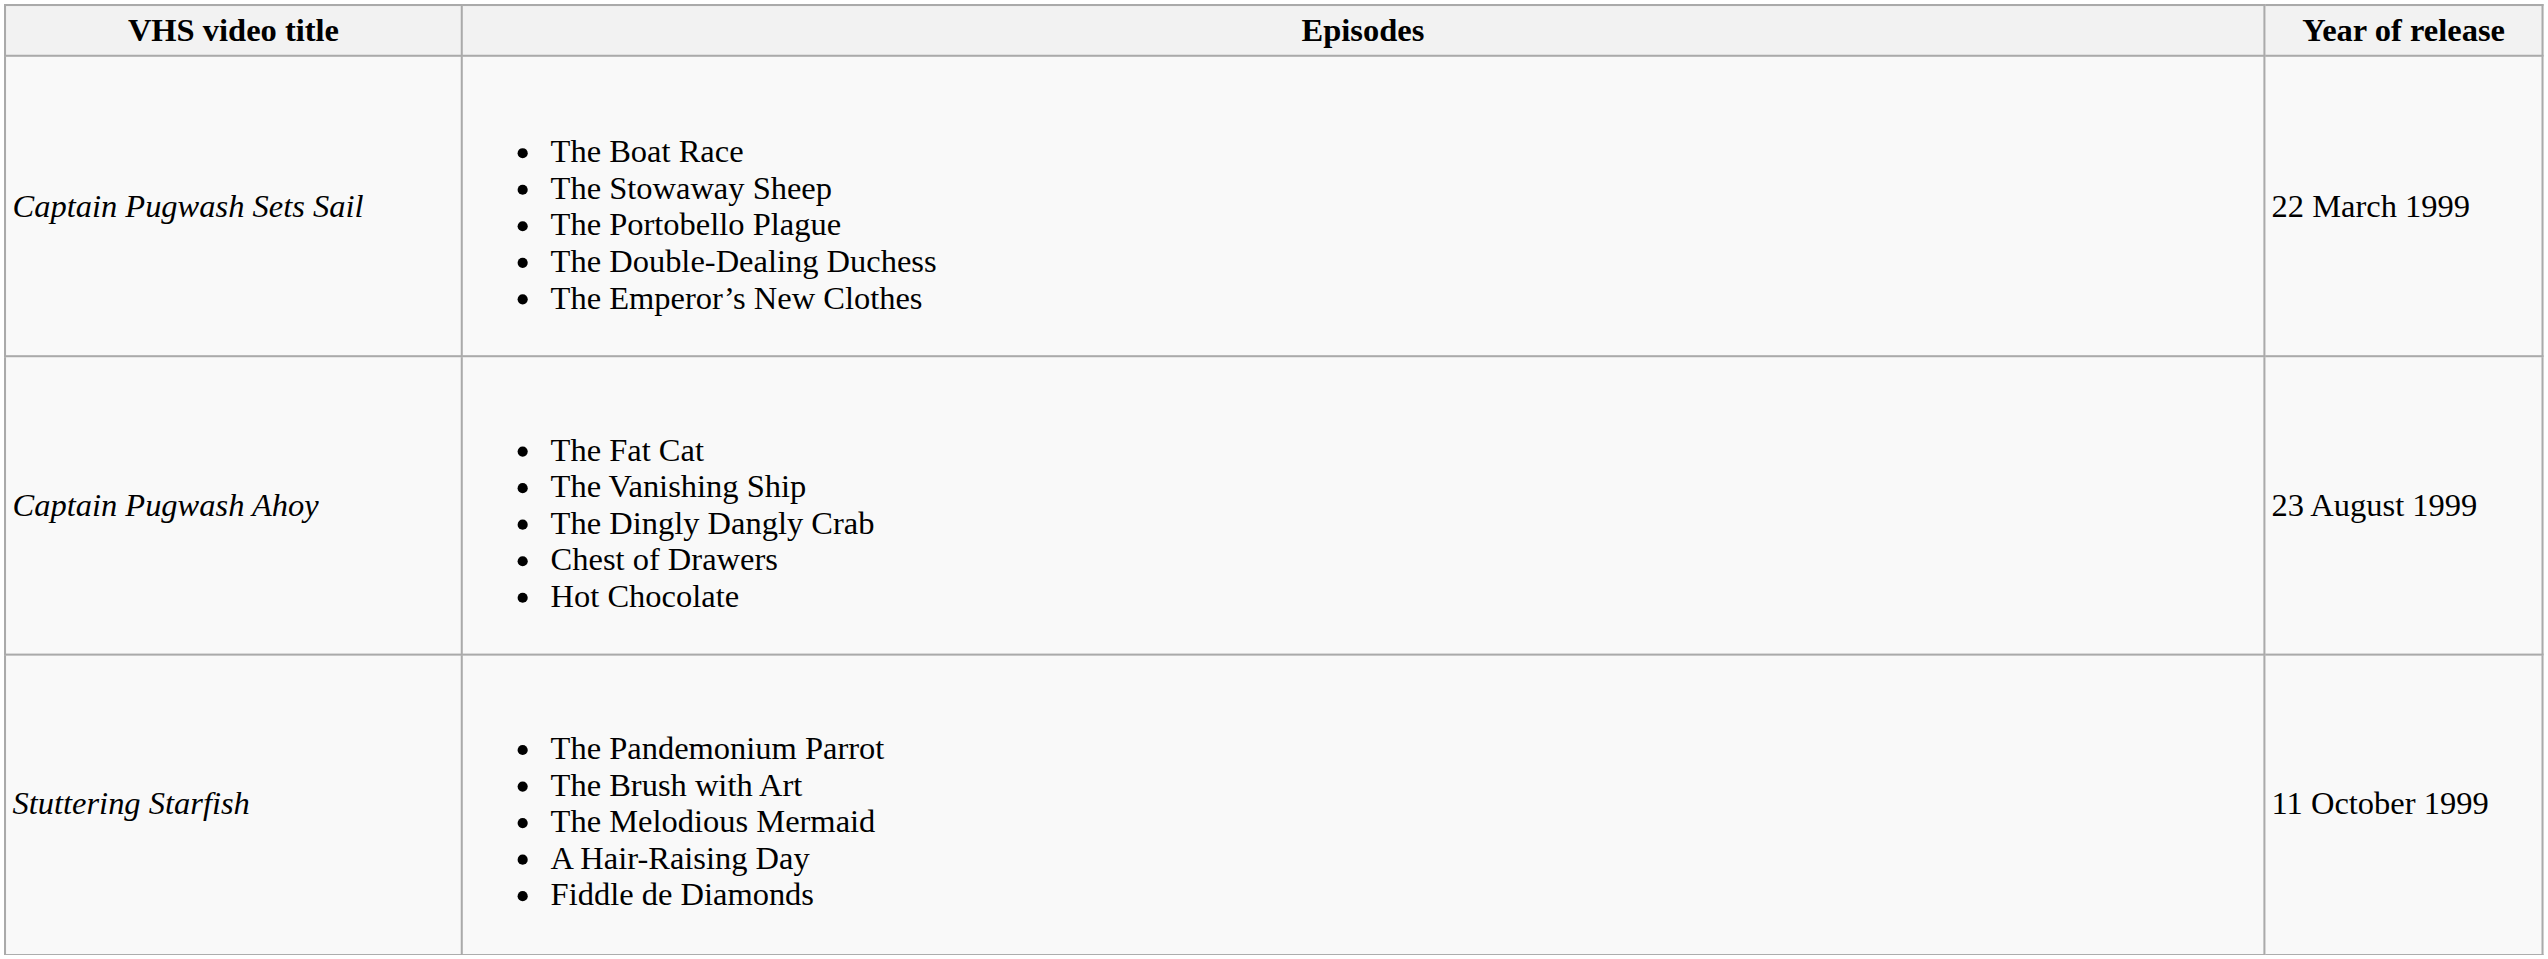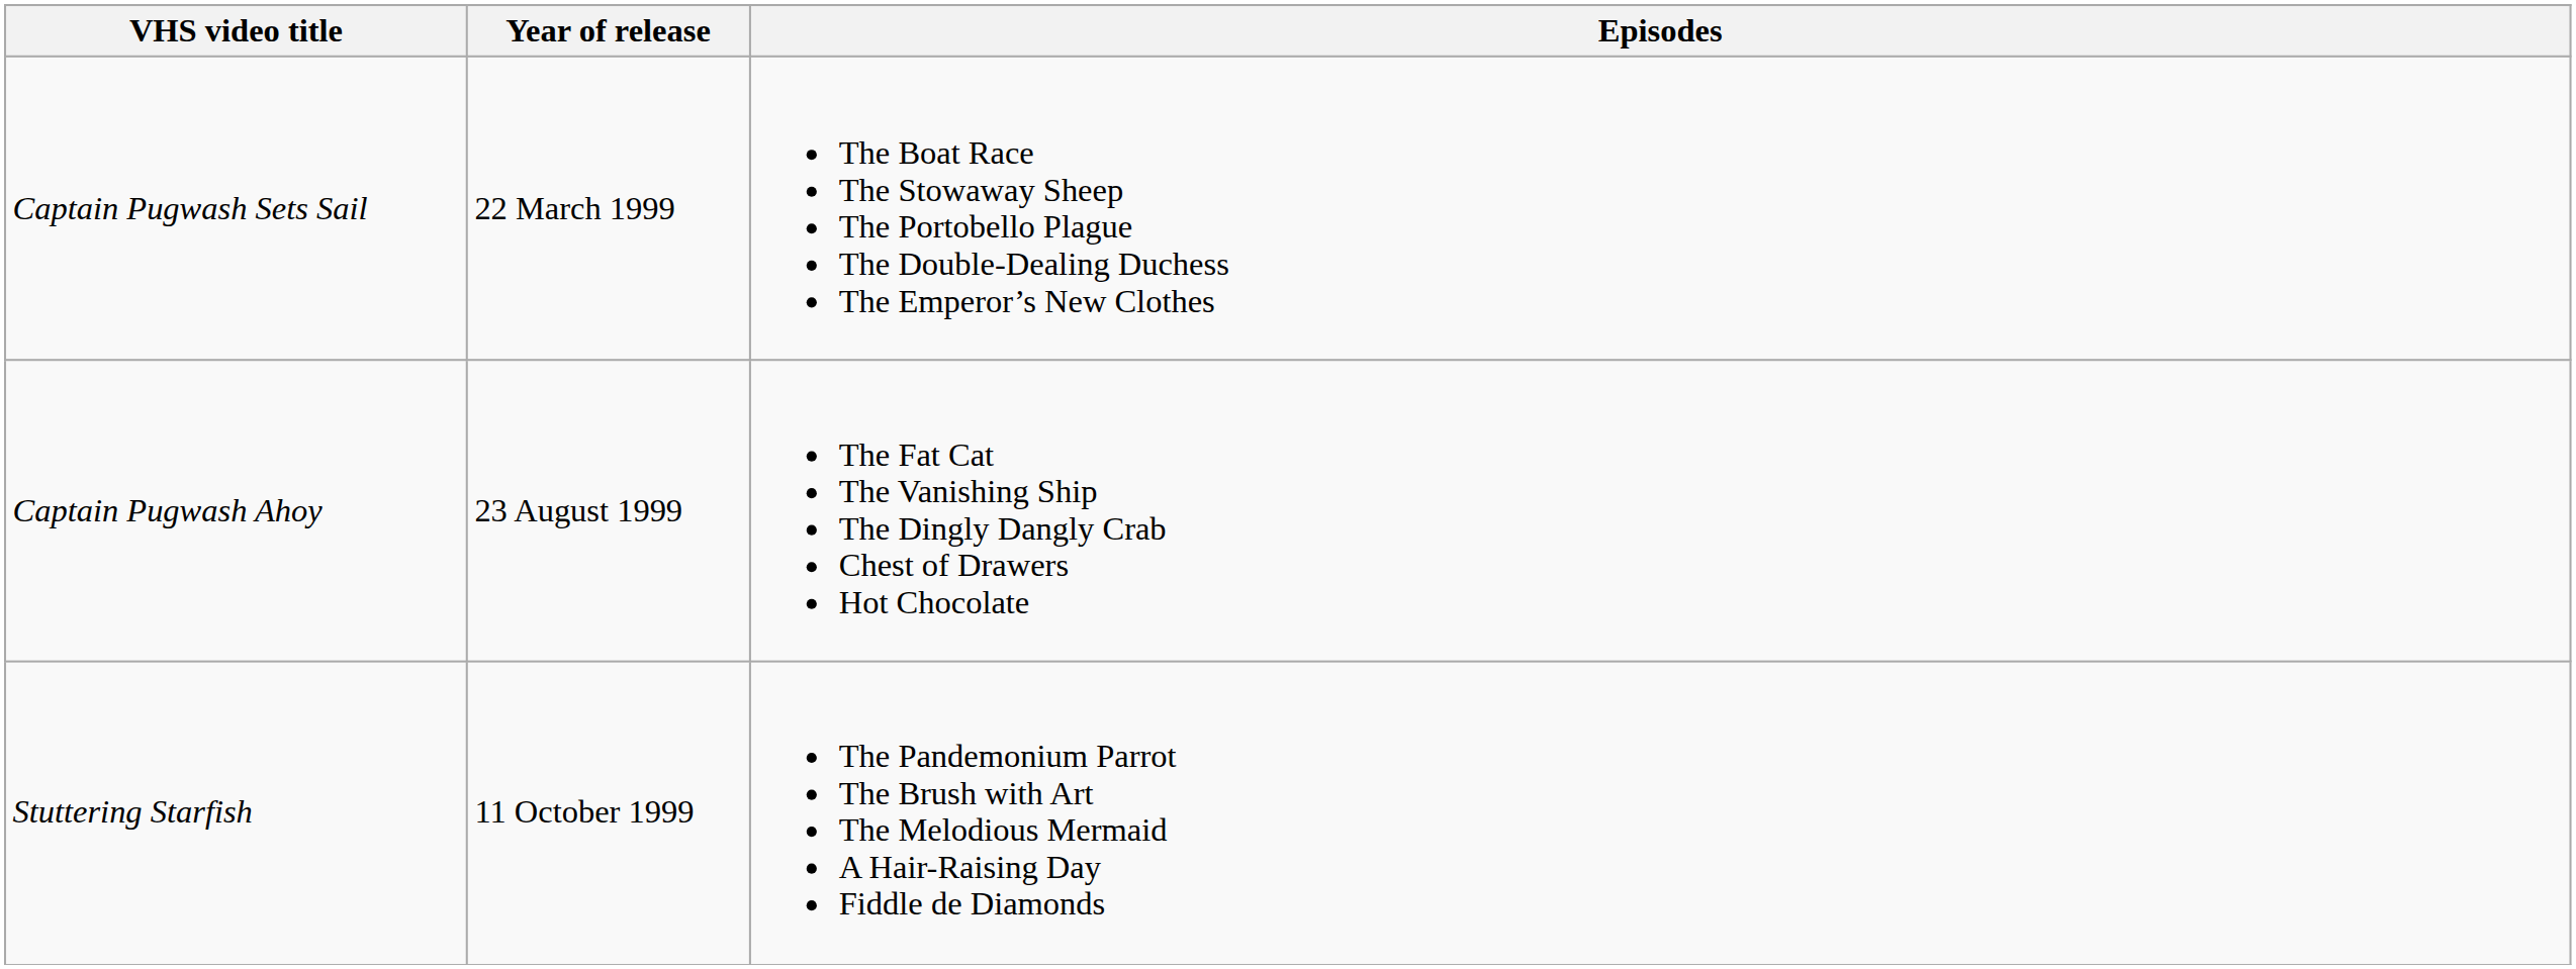columns swapped: Year of release <-> Episodes
